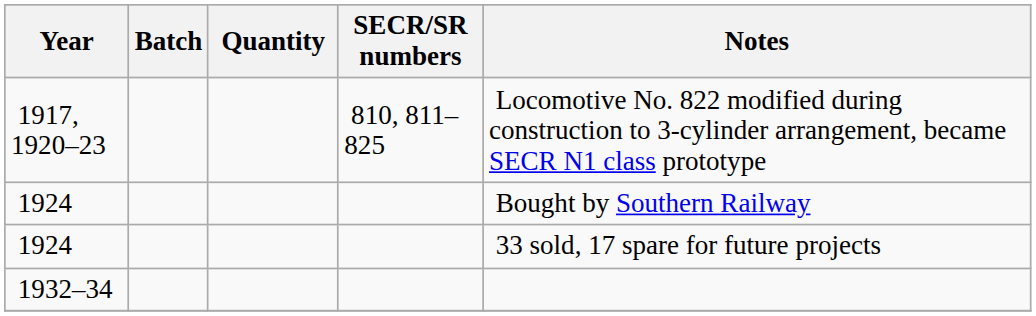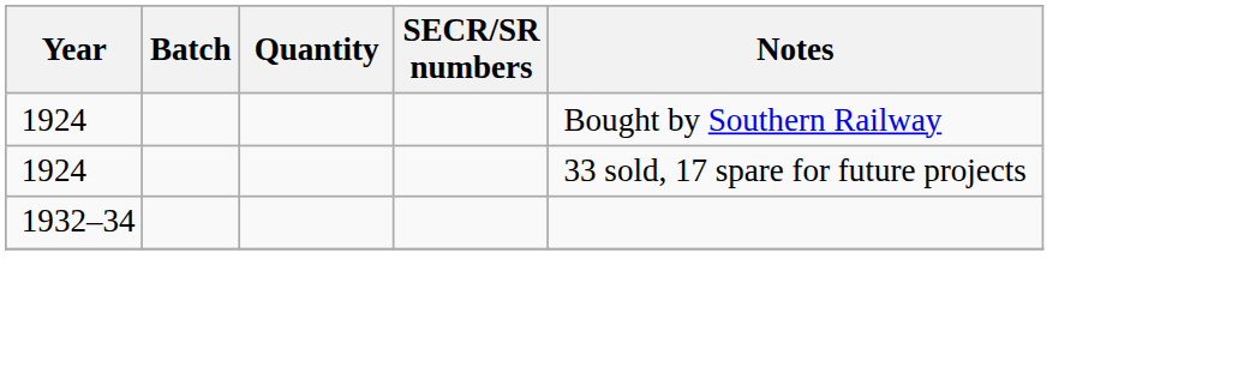- row: 1917, 1920–23 | 810, 811–825 | Locomotive No. 822 modified during construction to 3-cylinder arrangement, became SECR N1 class prototype
